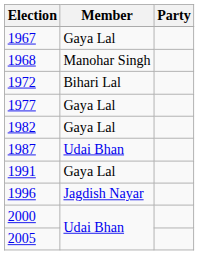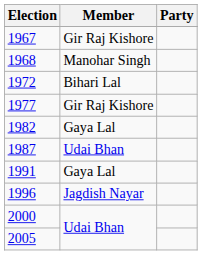1967 | Member: Gaya Lal -> Gir Raj Kishore
1977 | Member: Gaya Lal -> Gir Raj Kishore
